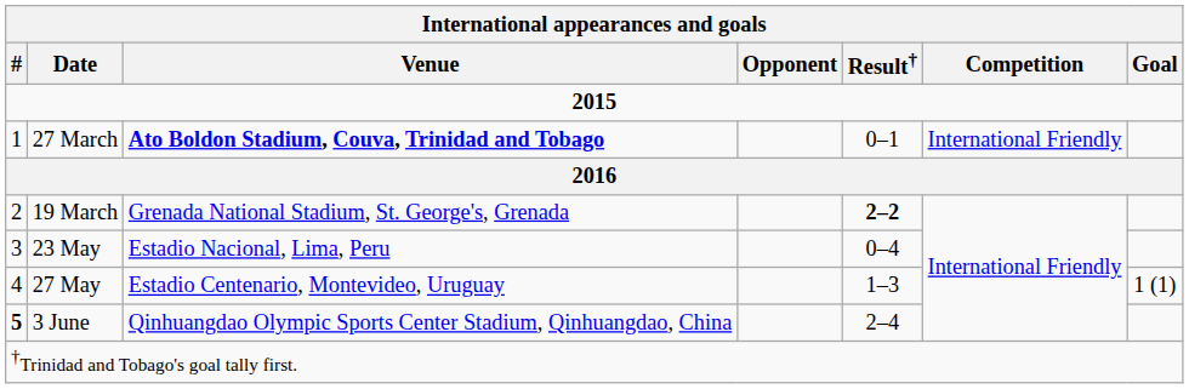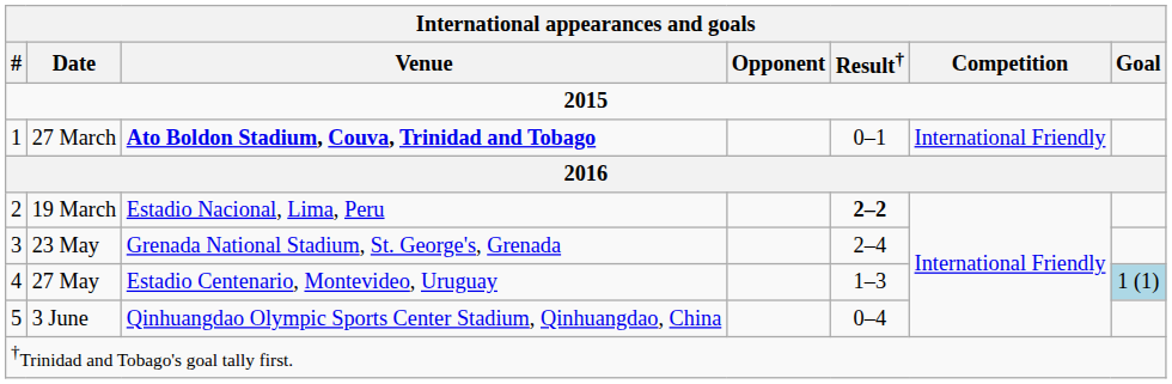19 March | Venue: Grenada National Stadium, St. George's, Grenada -> Estadio Nacional, Lima, Peru
23 May | Venue: Estadio Nacional, Lima, Peru -> Grenada National Stadium, St. George's, Grenada
23 May | Result†: 0–4 -> 2–4
27 May | Goal: no background -> lightblue background
3 June | #: bold -> normal
3 June | Result†: 2–4 -> 0–4
